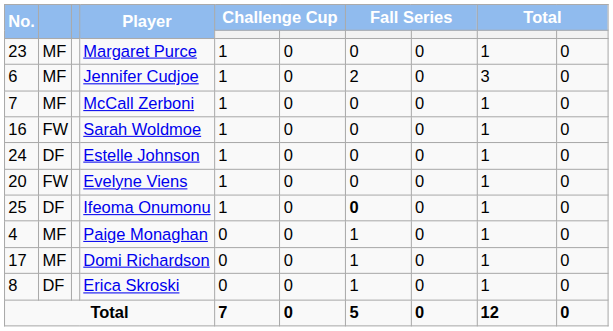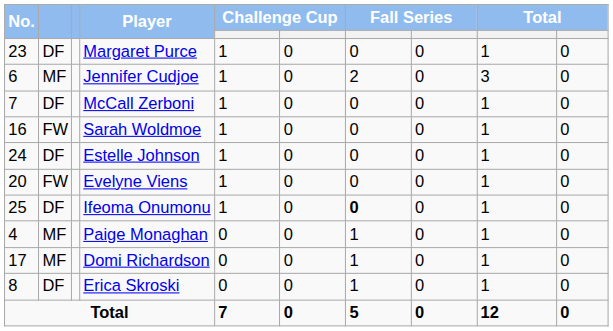Margaret Purce | column 2: MF -> DF
McCall Zerboni | column 2: MF -> DF
